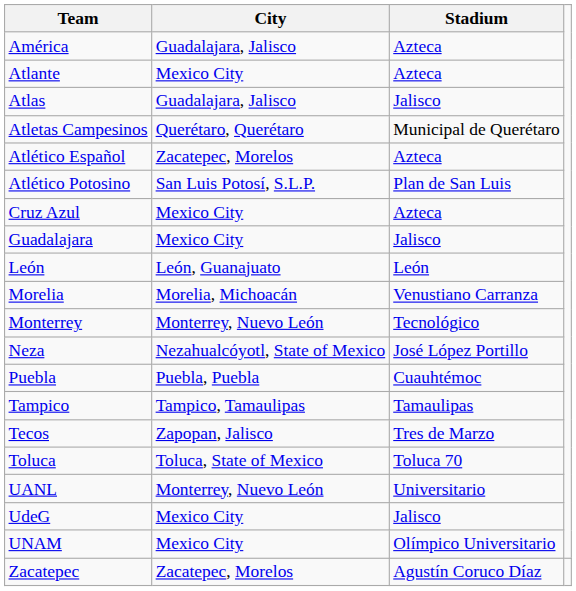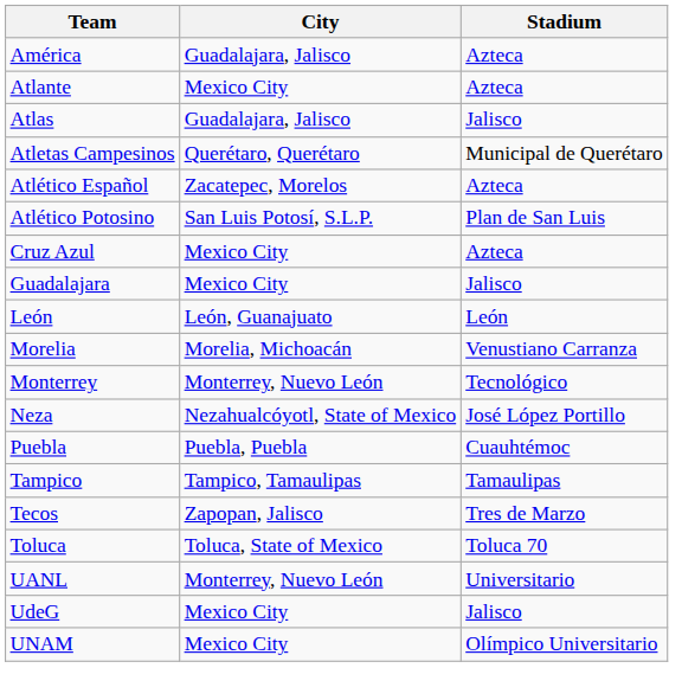- row: Zacatepec | Zacatepec, Morelos | Agustín Coruco Díaz
